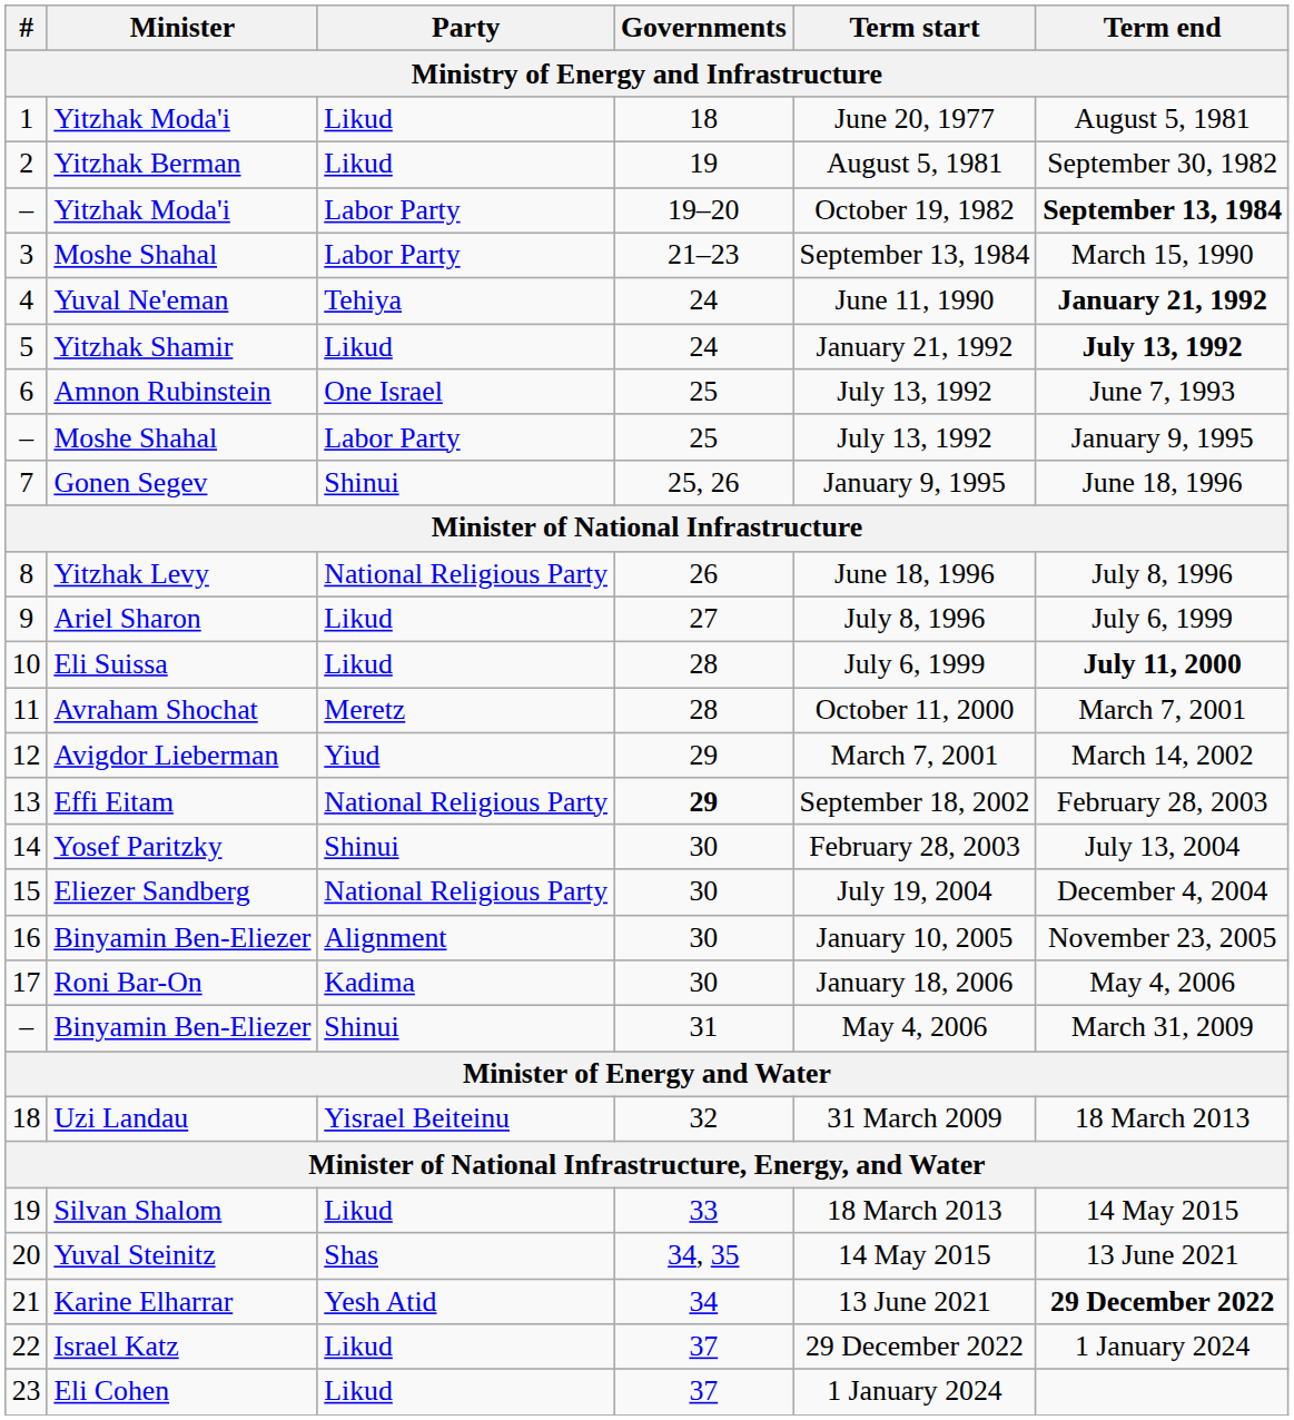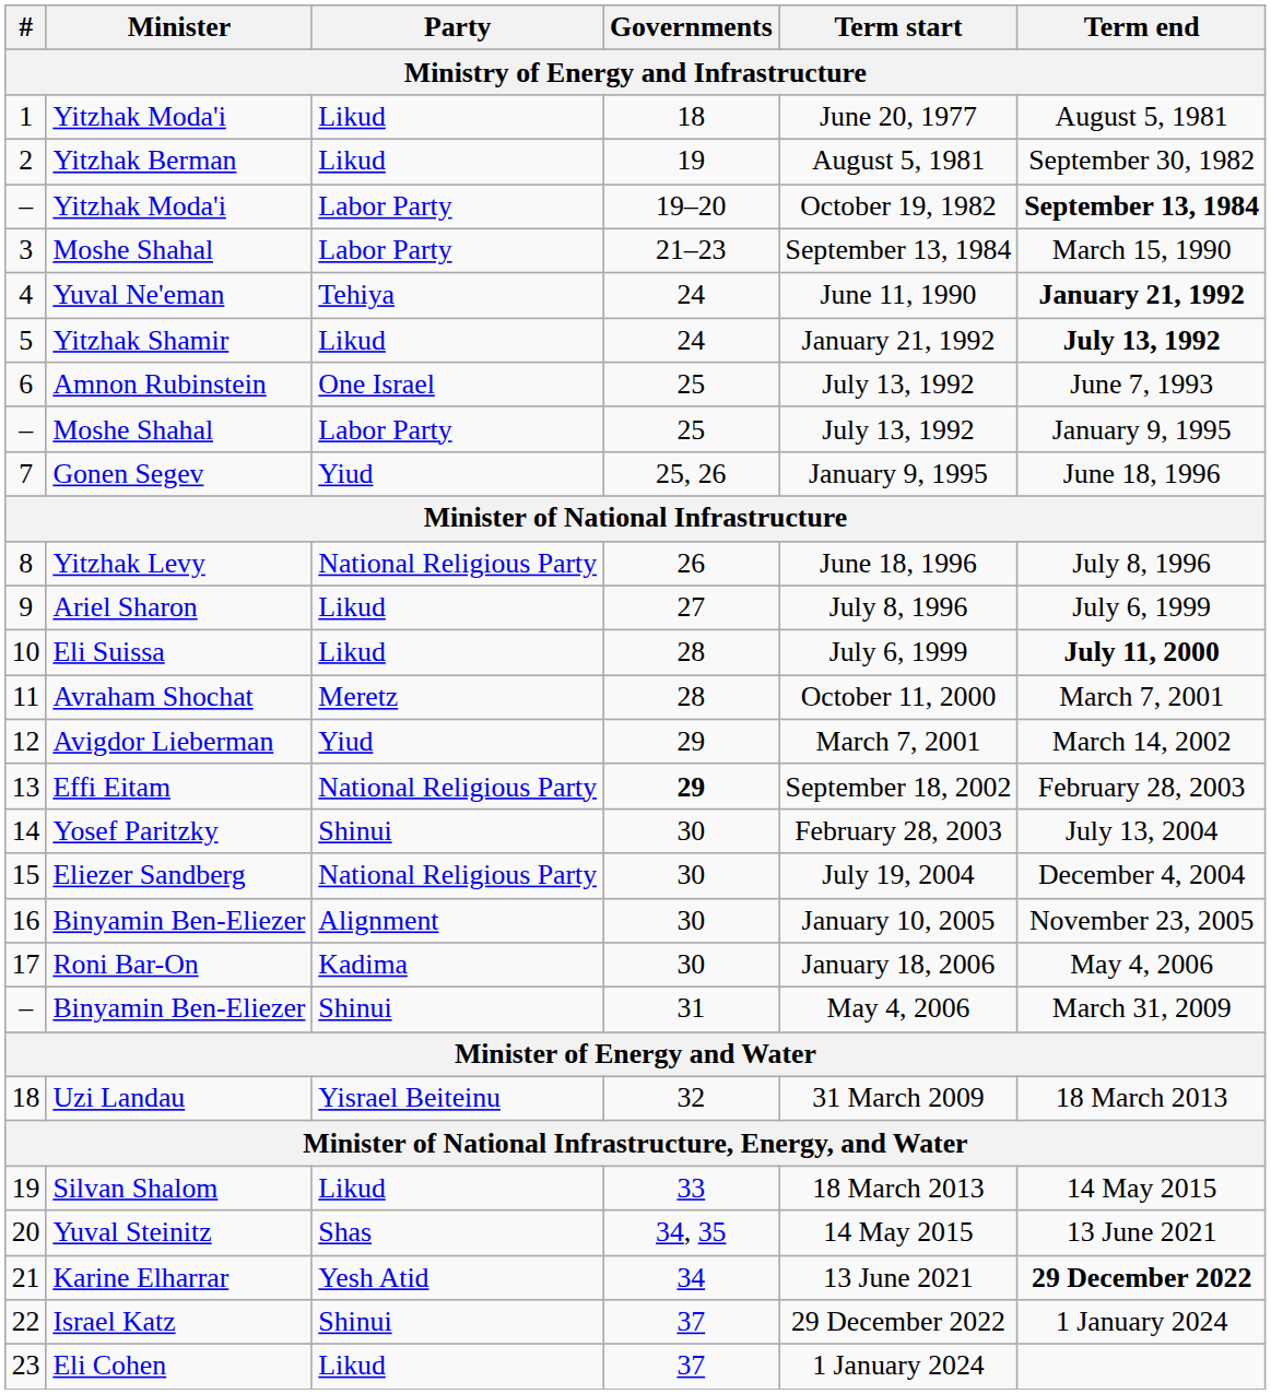7 | Party: Shinui -> Yiud
22 | Party: Likud -> Shinui
